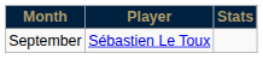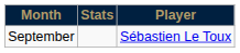columns swapped: Player <-> Stats
